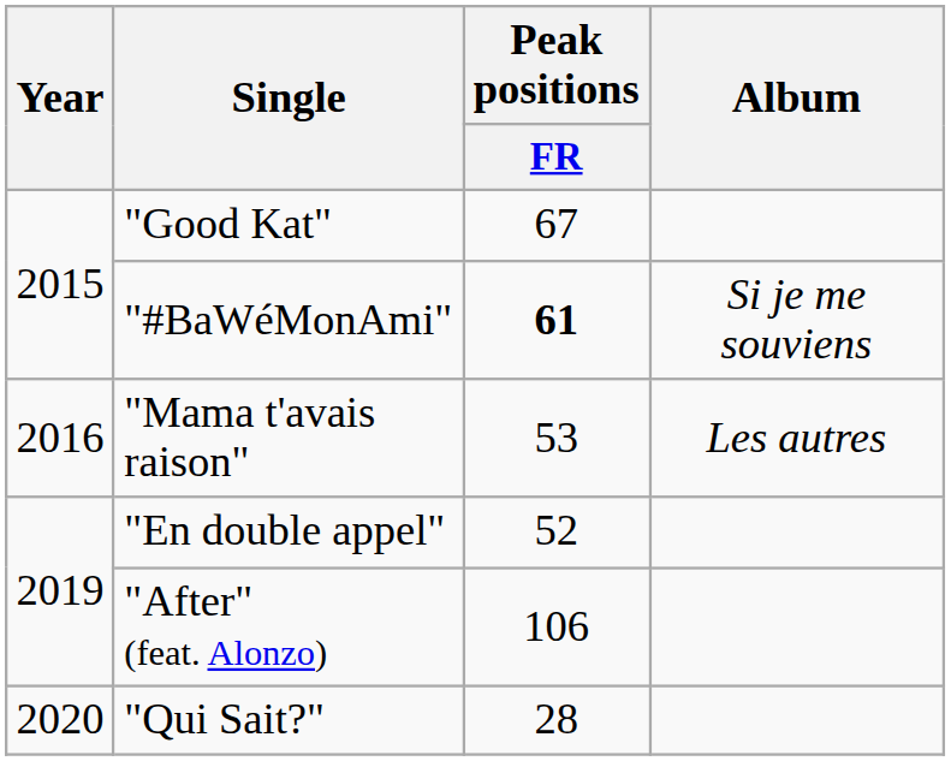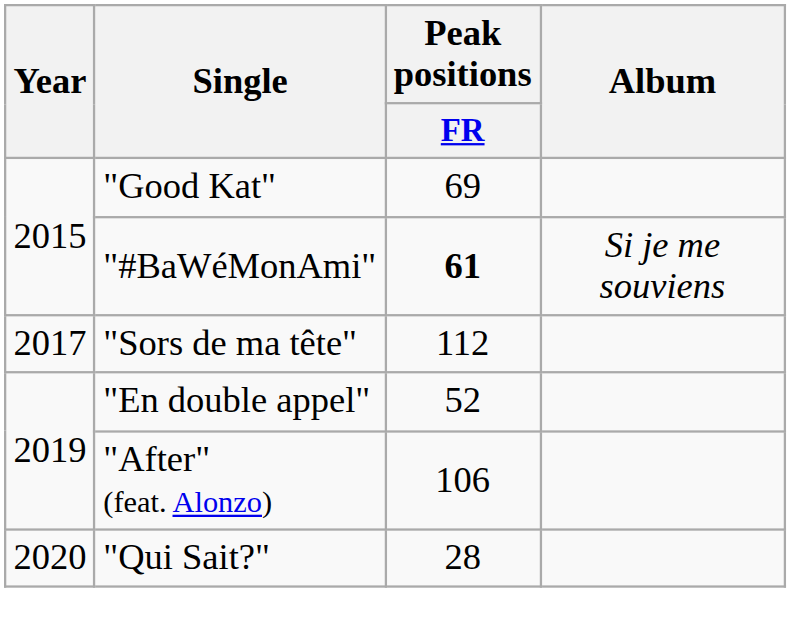"Good Kat" | Peak positions / FR: 67 -> 69
- row: 2016 | "Mama t'avais raison" | 53 | Les autres
+ row: 2017 | "Sors de ma tête" | 112
